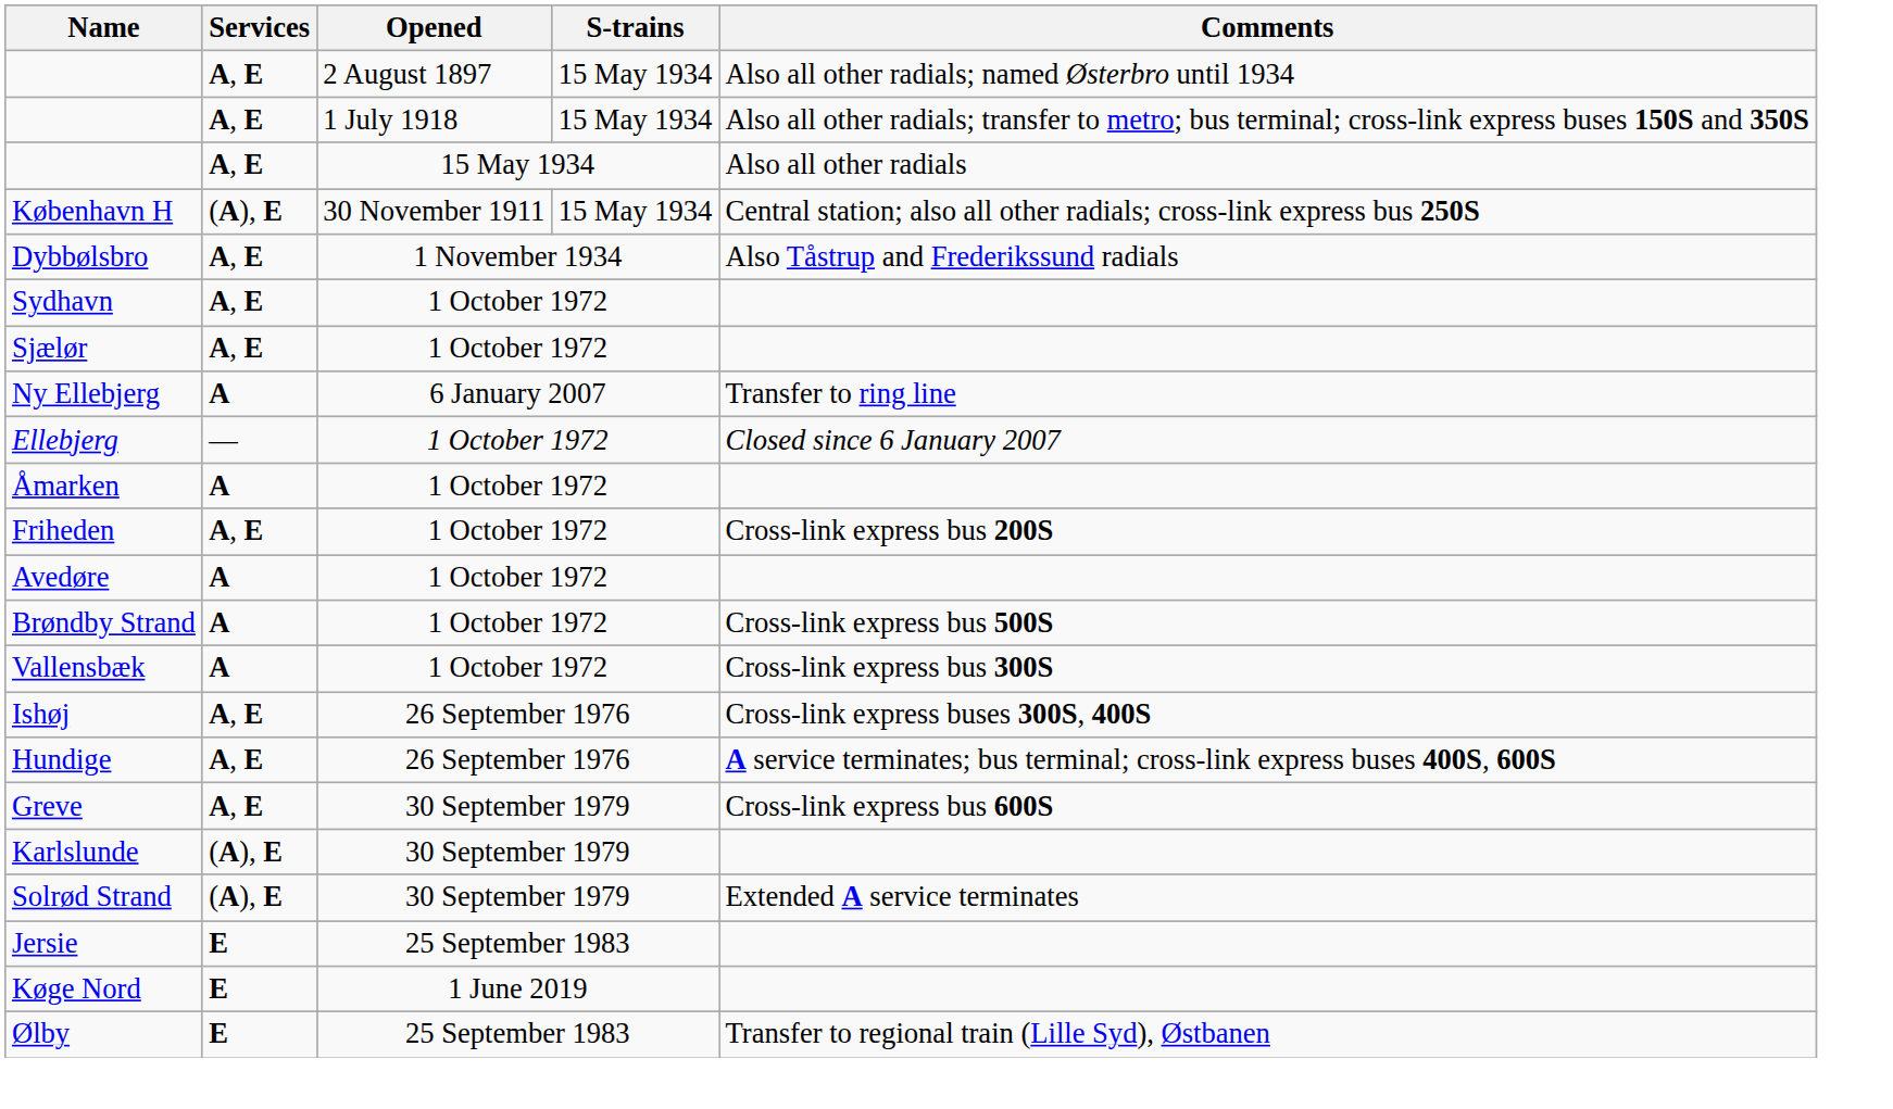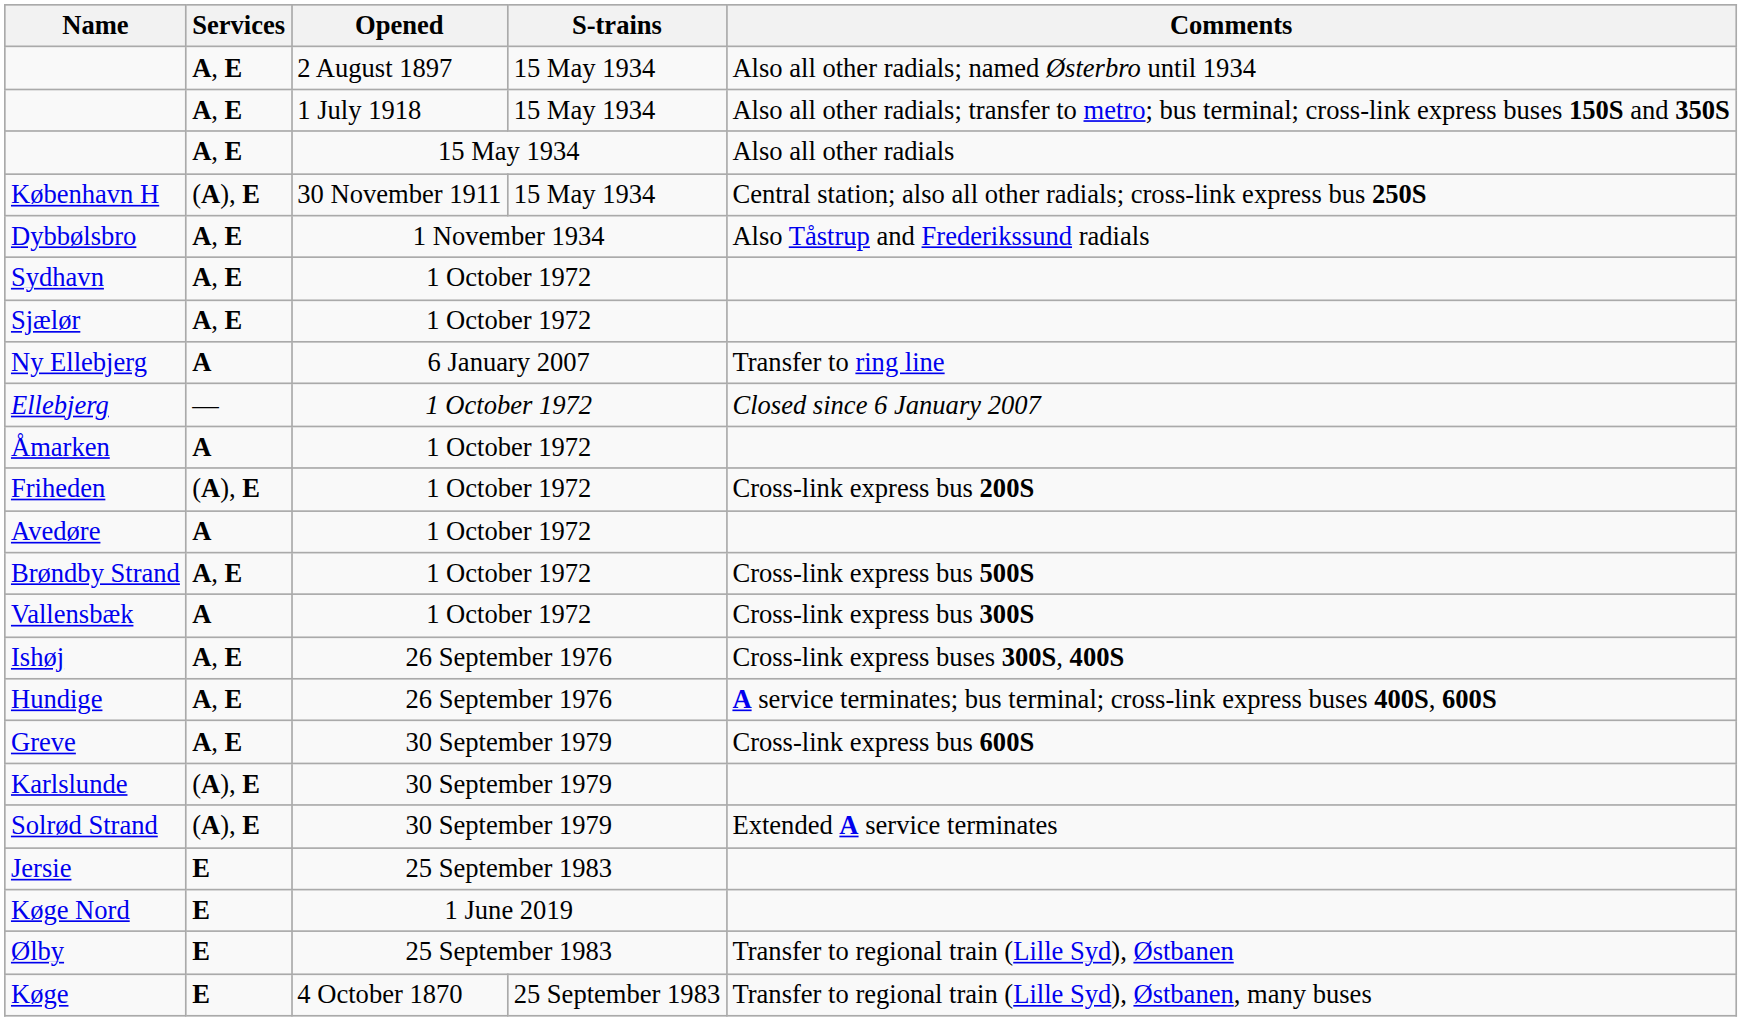Friheden | Services: A, E -> (A), E
Brøndby Strand | Services: A -> A, E
+ row: Køge | E | 4 October 1870 | 25 September 1983 | Transfer to regional train (Lille Syd), Østbanen, many buses
